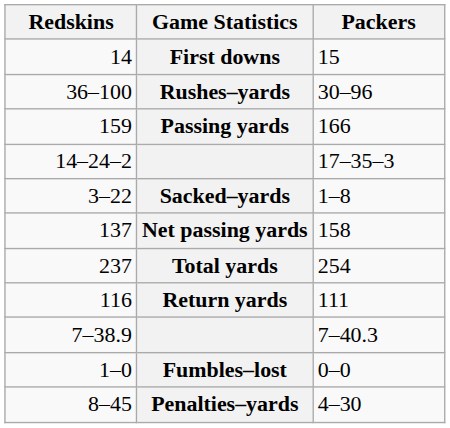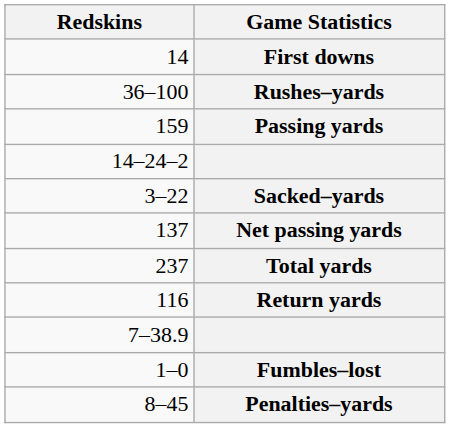- column: Packers | 15 | 30–96 | 166 | 17–35–3 | 1–8 | 158 | 254 | 111 | 7–40.3 | 0–0 | 4–30
